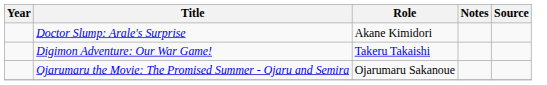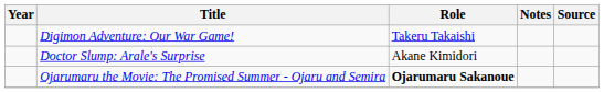rows swapped: Doctor Slump: Arale's Surprise <-> Digimon Adventure: Our War Game!
Ojarumaru the Movie: The Promised Summer - Ojaru and Semira | Role: normal -> bold
